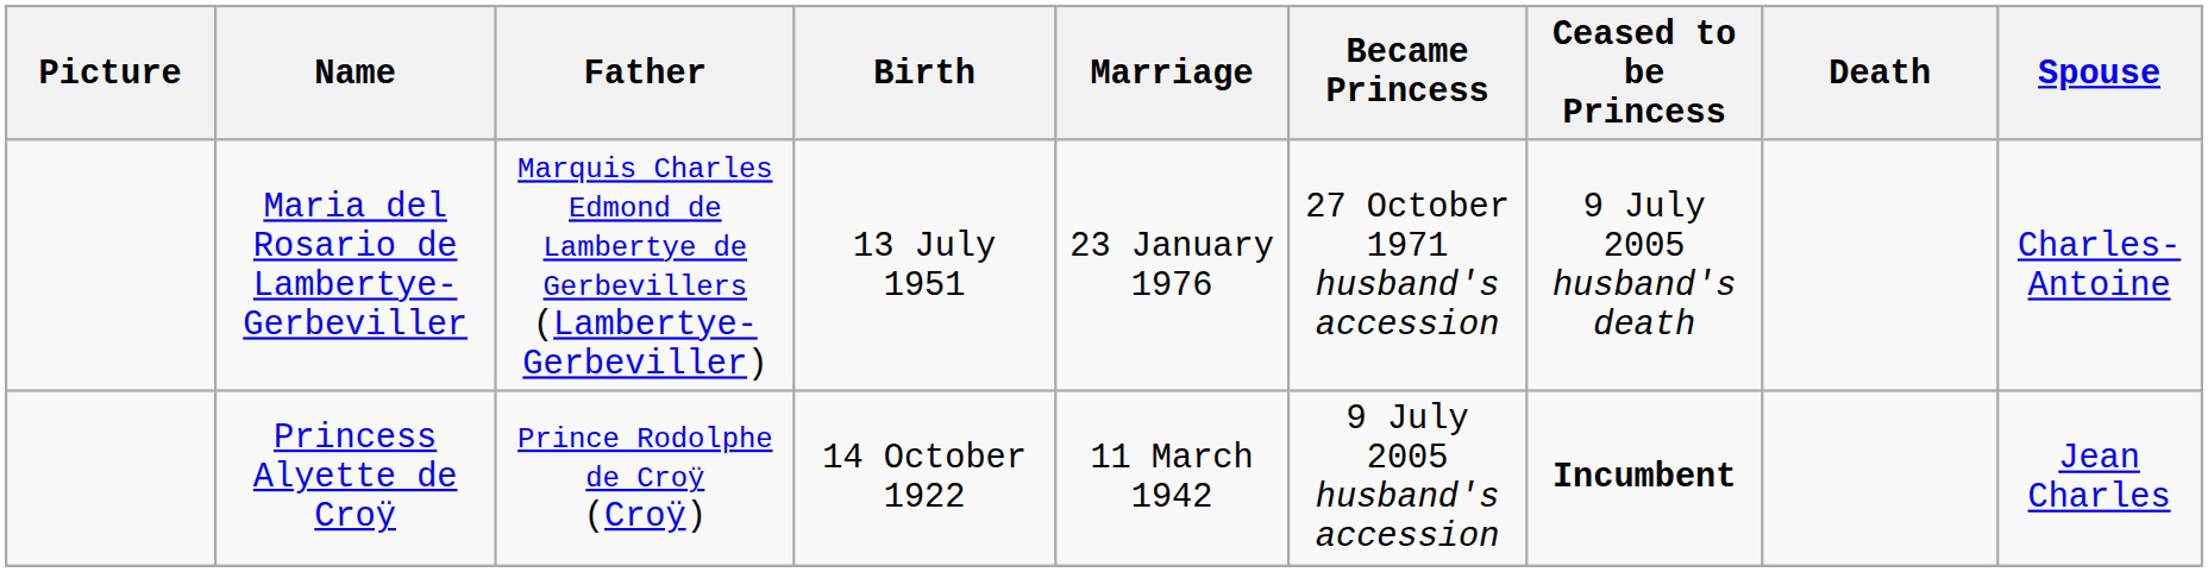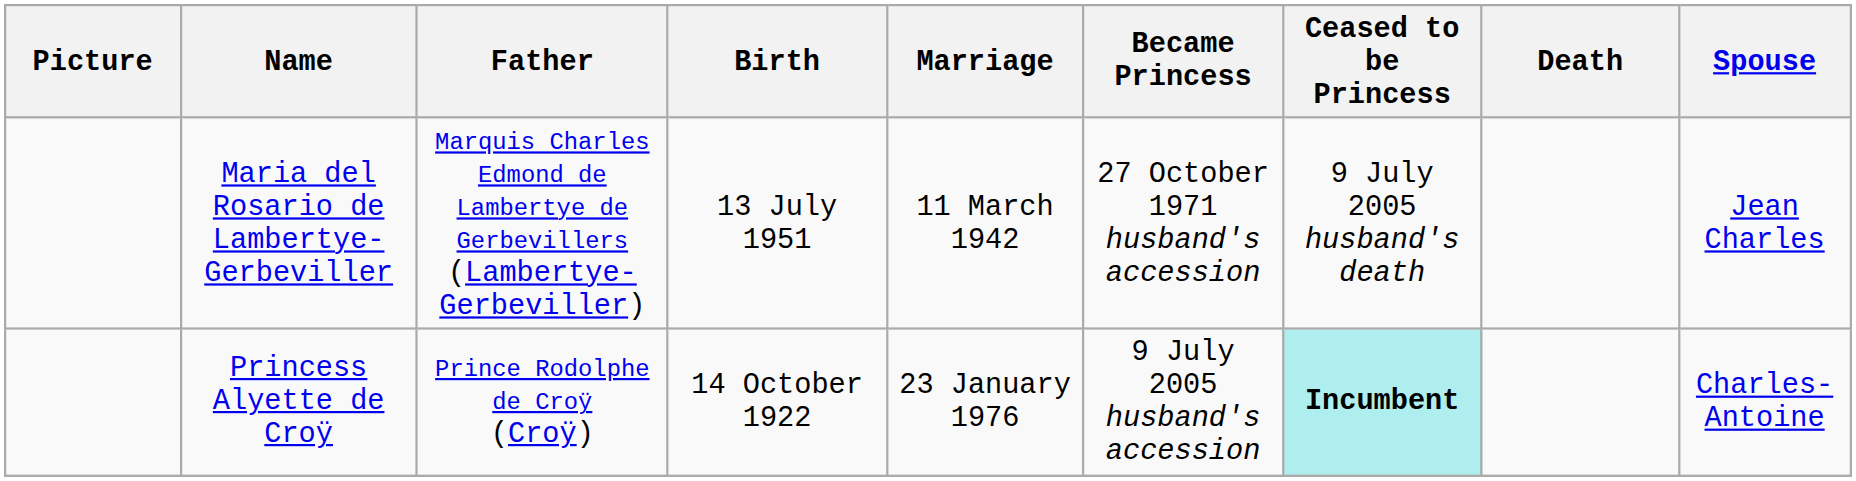Maria del Rosario de Lambertye-Gerbeviller | Marriage: 23 January 1976 -> 11 March 1942
Maria del Rosario de Lambertye-Gerbeviller | Spouse: Charles-Antoine -> Jean Charles
Princess Alyette de Croÿ | Marriage: 11 March 1942 -> 23 January 1976
Princess Alyette de Croÿ | Ceased to be Princess: no background -> paleturquoise background
Princess Alyette de Croÿ | Spouse: Jean Charles -> Charles-Antoine
